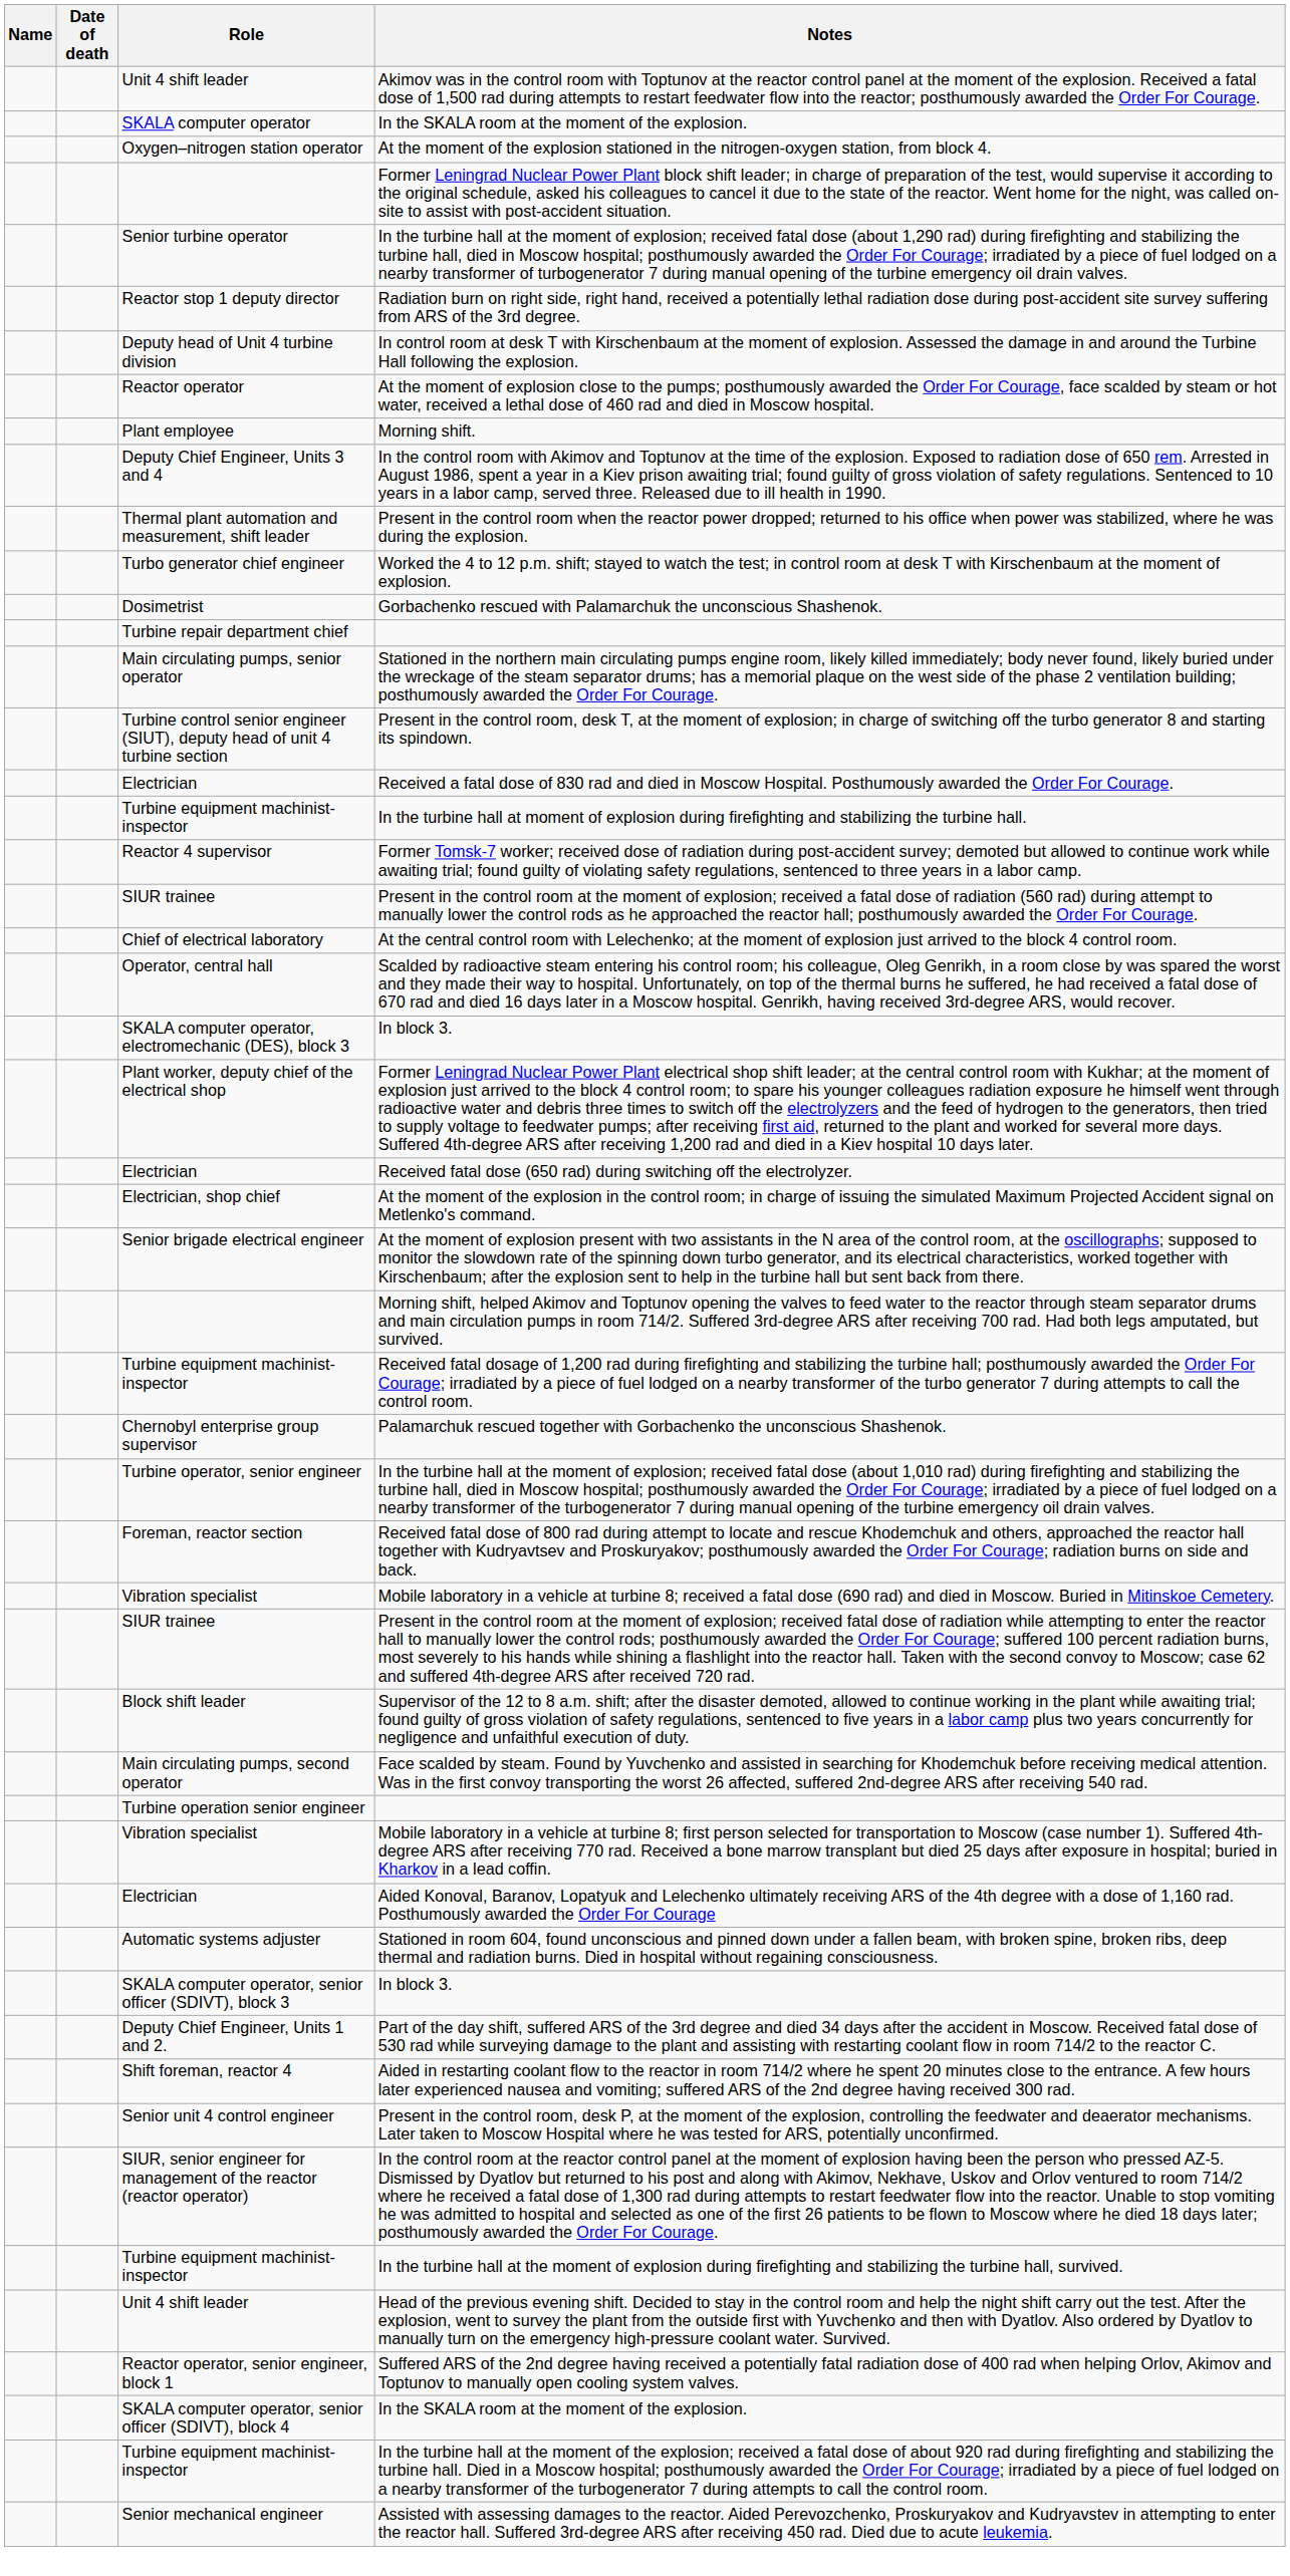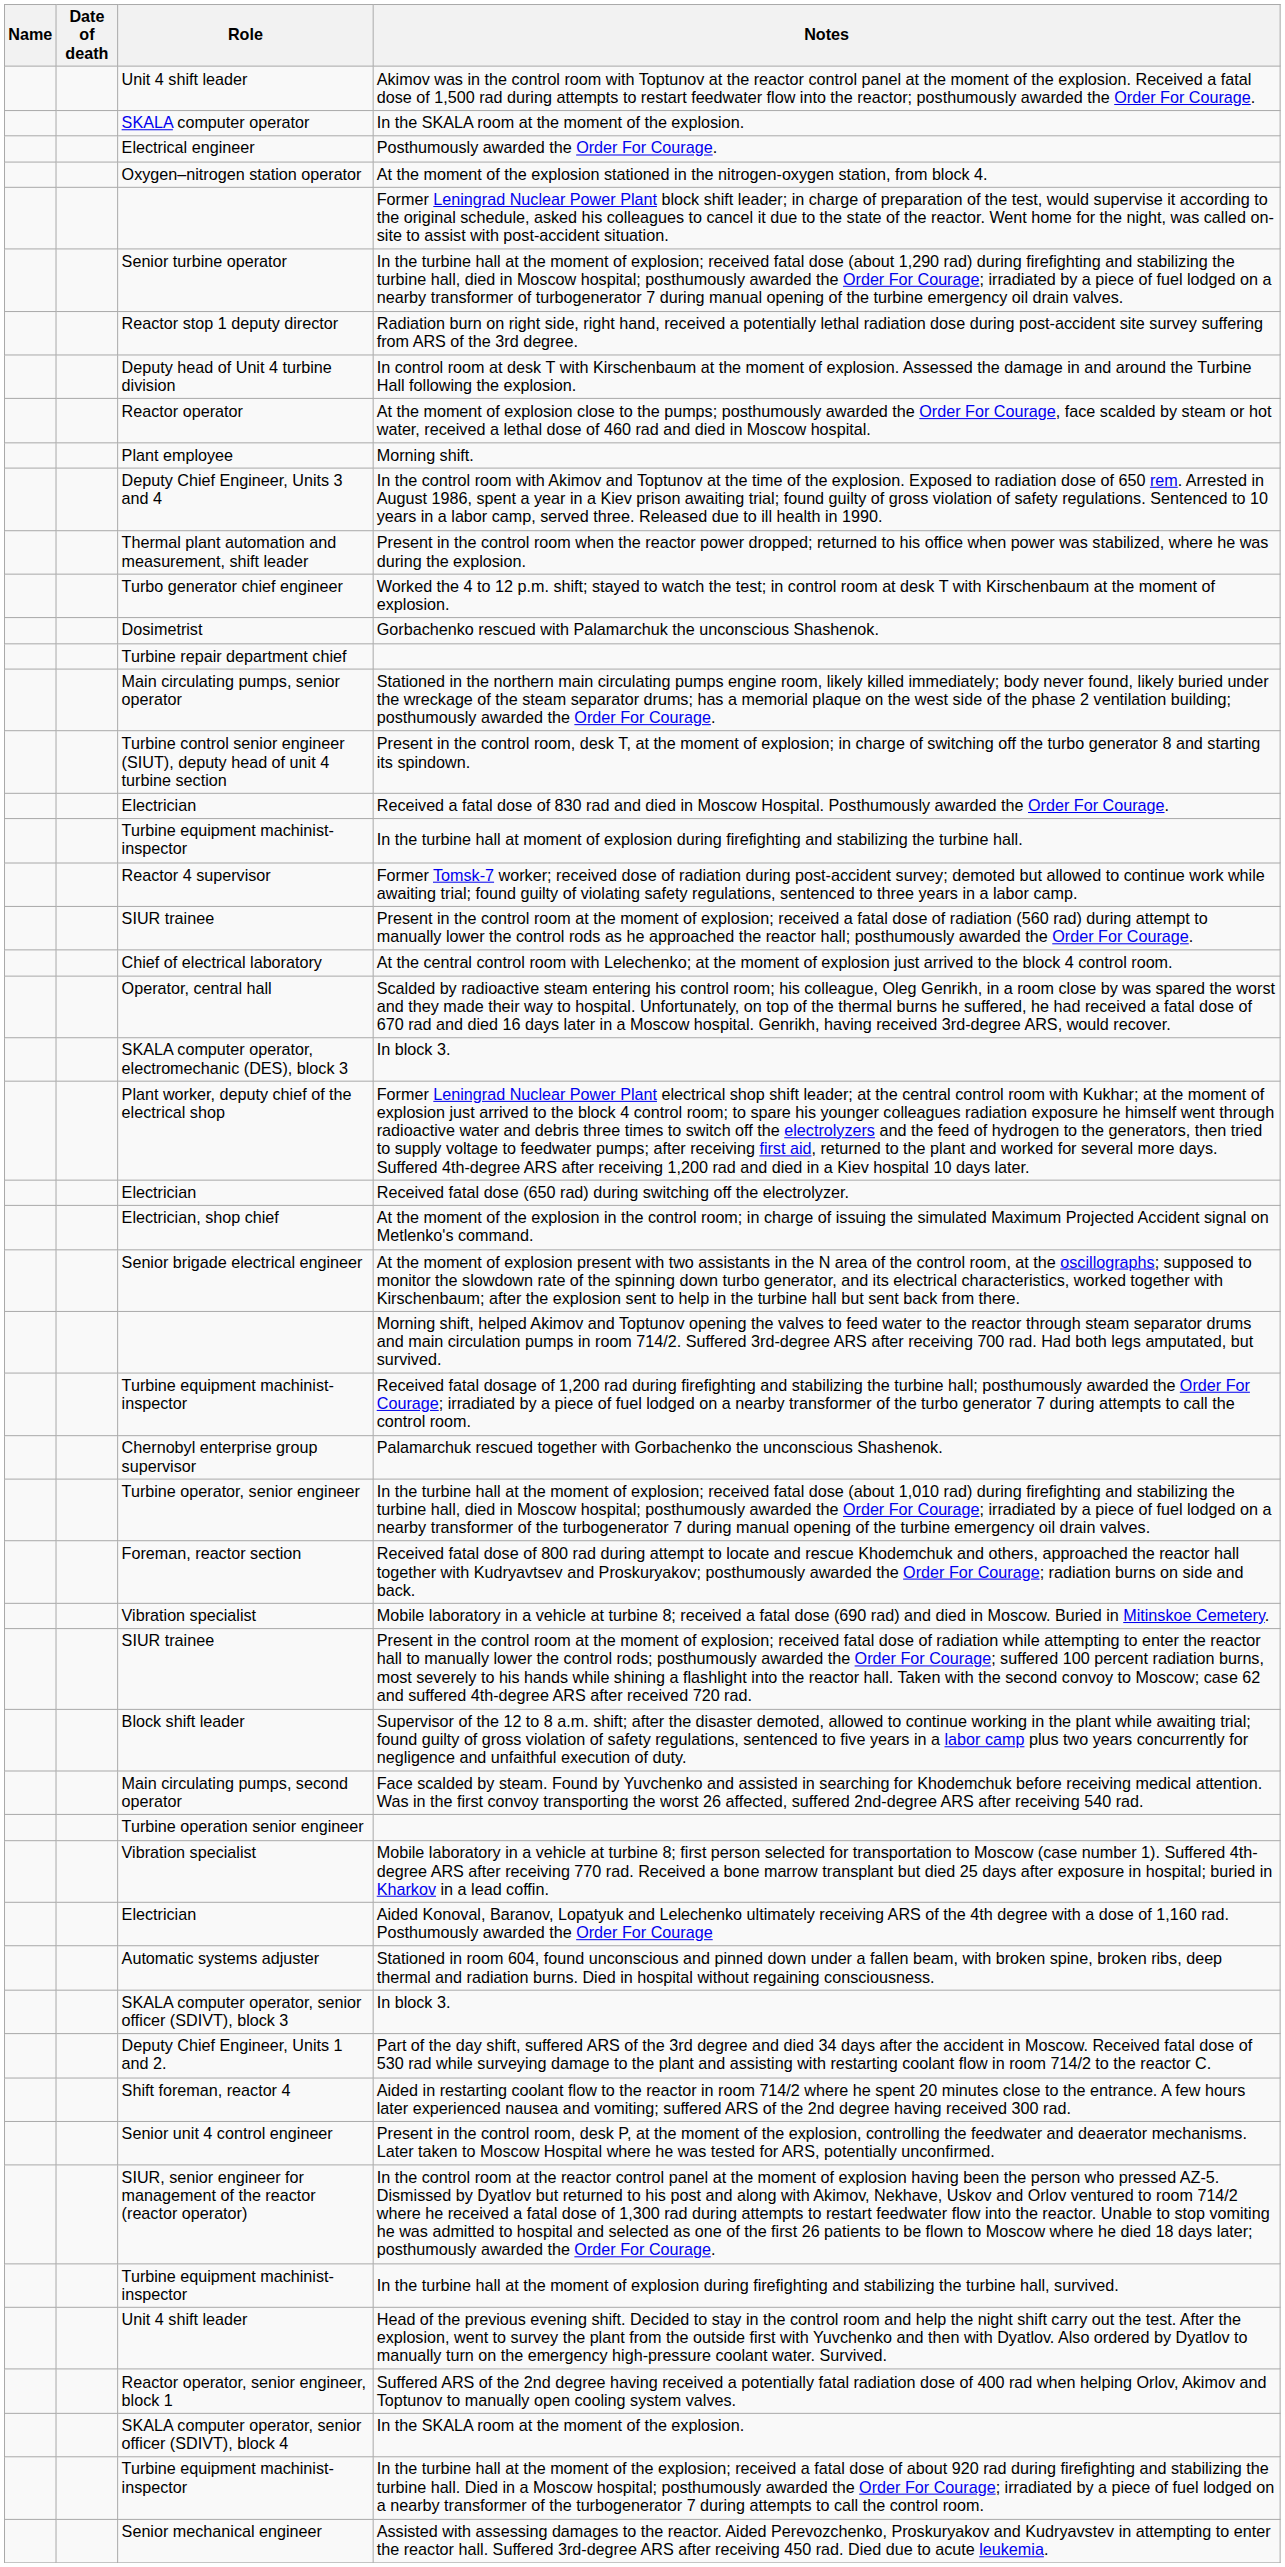+ row: Electrical engineer | Posthumously awarded the Order For Courage.
